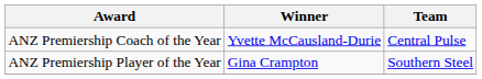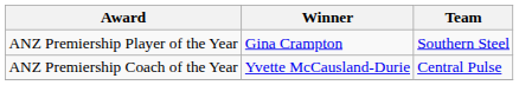rows swapped: ANZ Premiership Player of the Year <-> ANZ Premiership Coach of the Year
